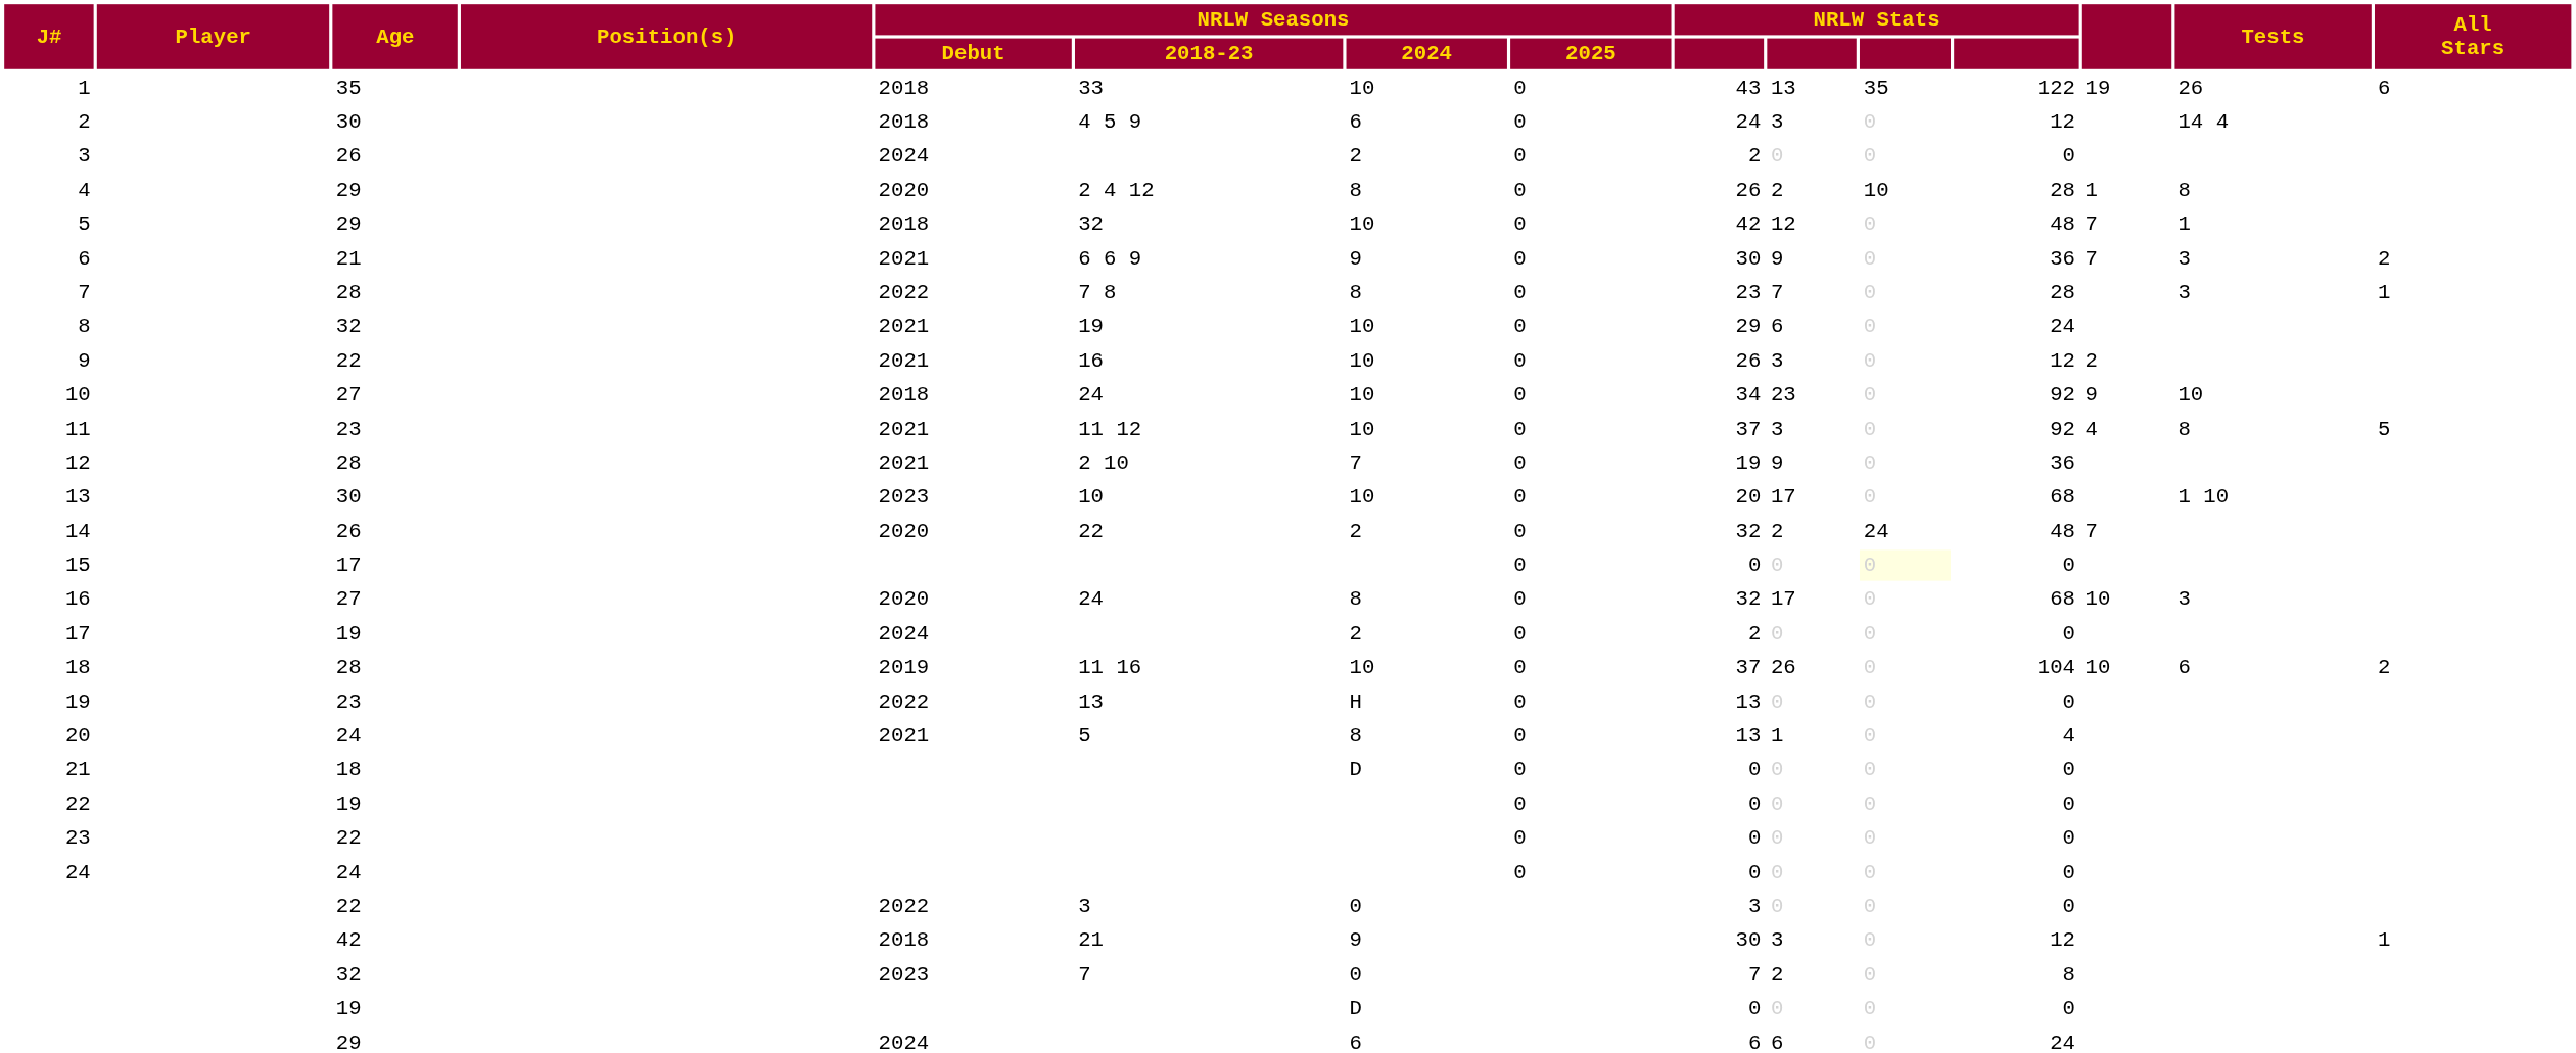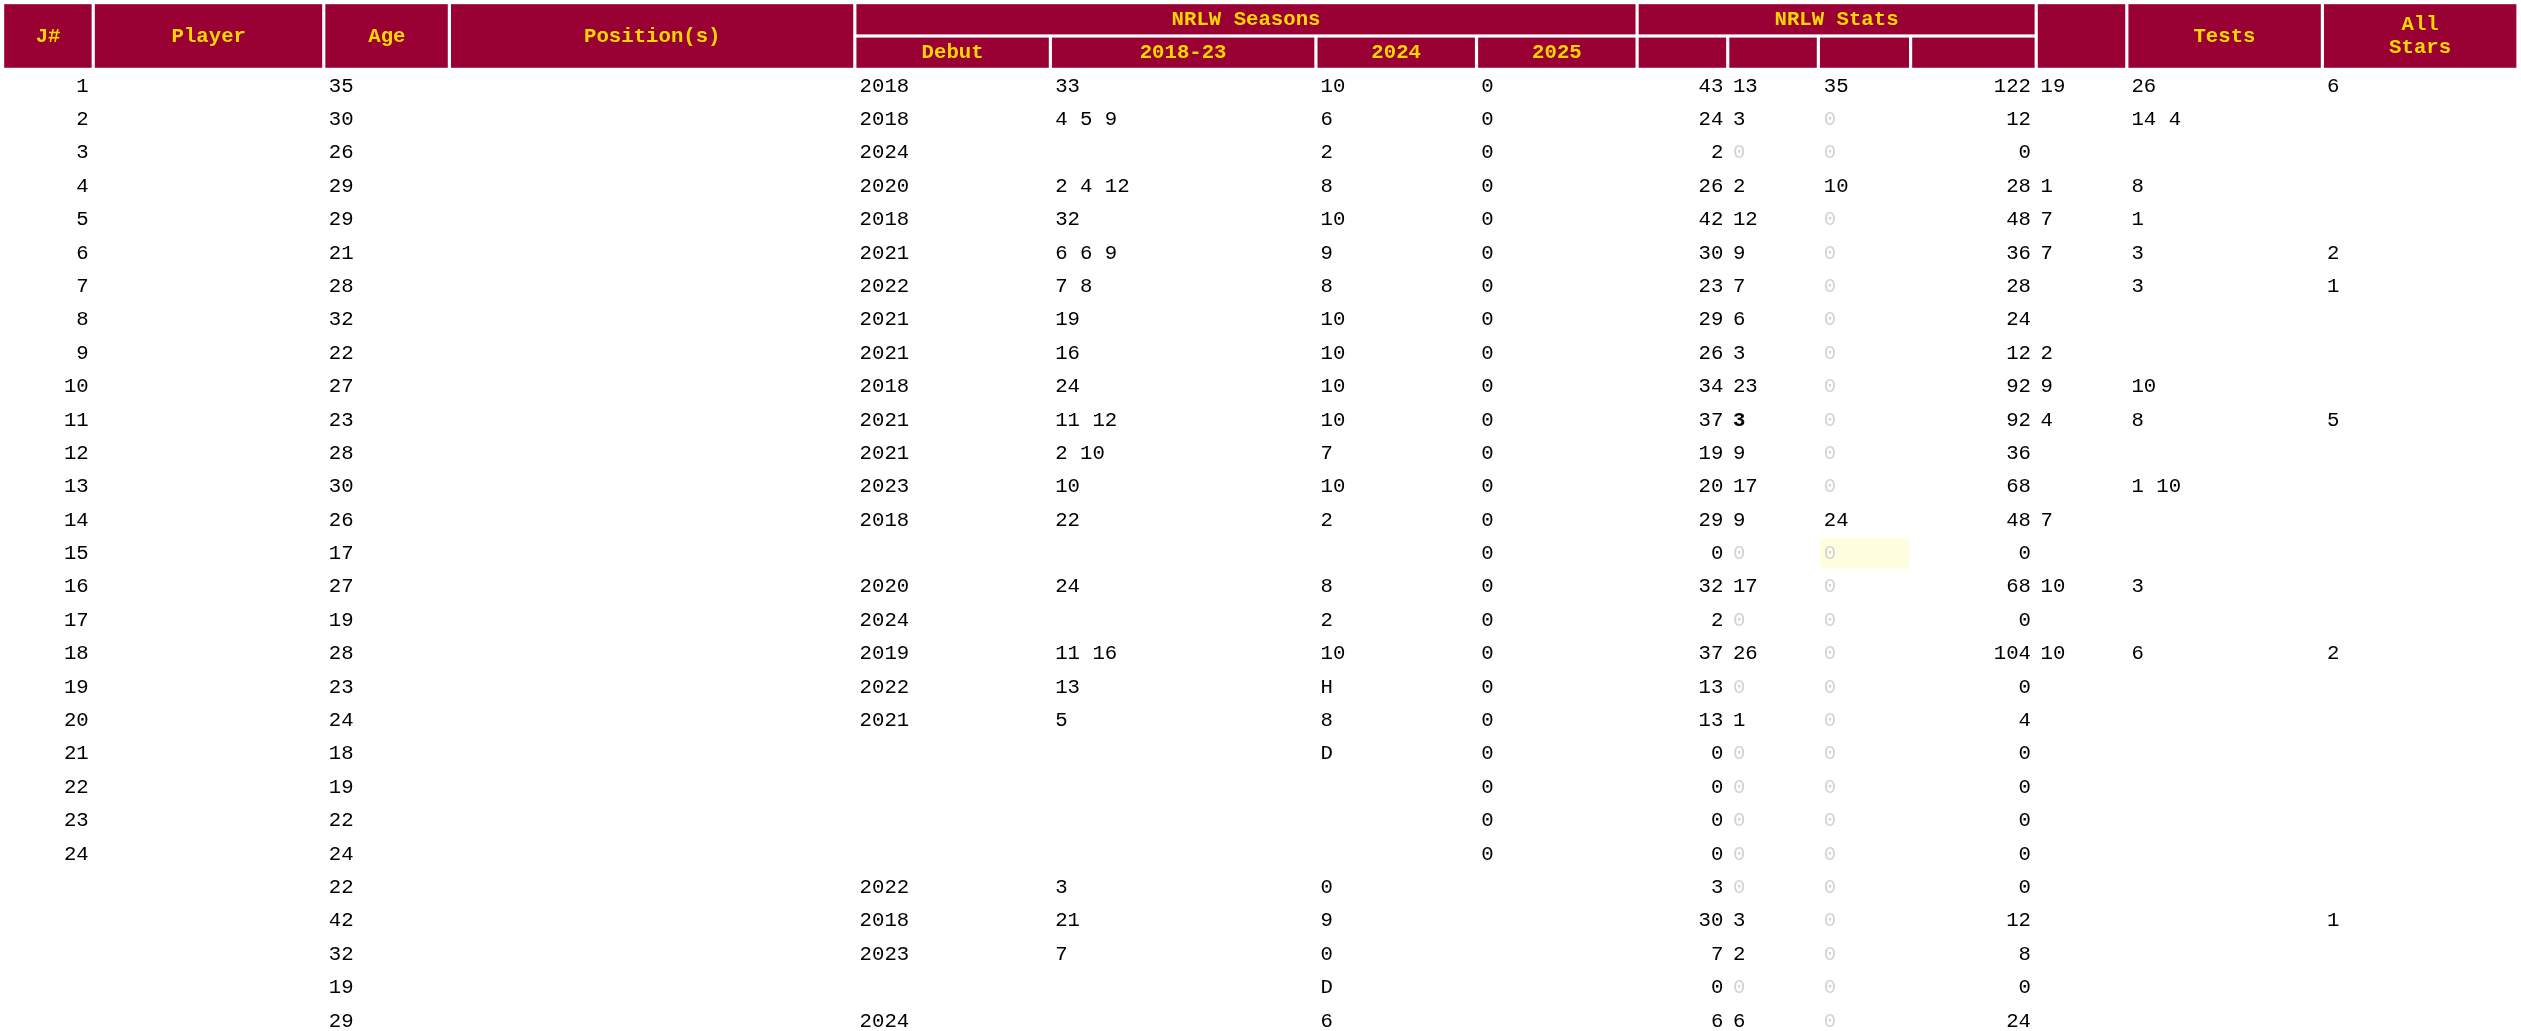11 | column 10: normal -> bold
14 | NRLW Seasons / Debut: 2020 -> 2018
14 | column 9: 32 -> 29
14 | column 10: 2 -> 9
